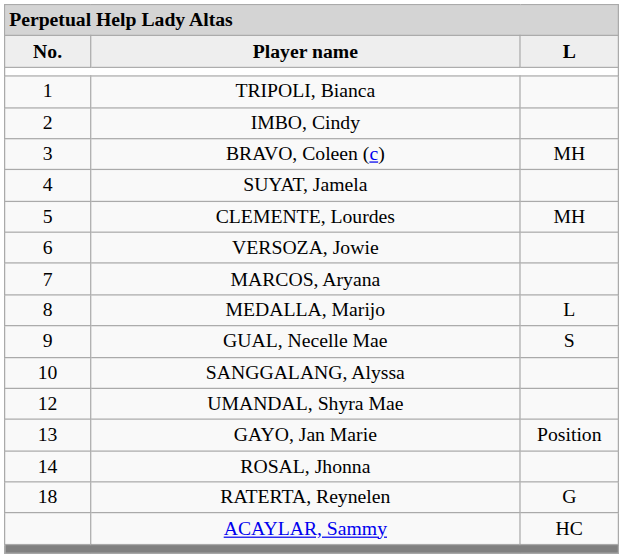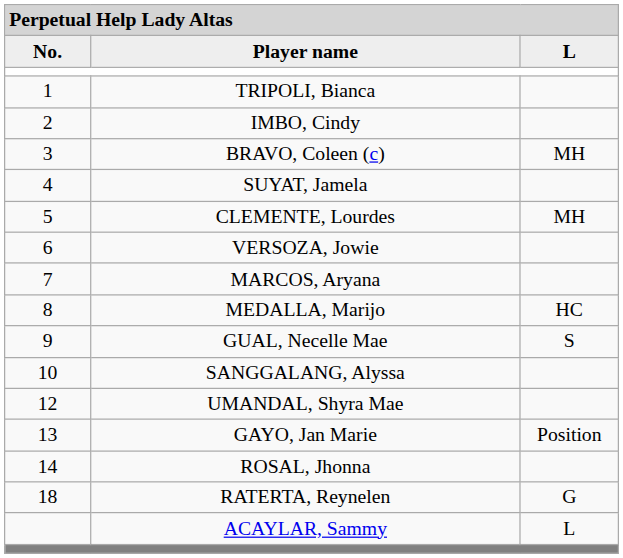MEDALLA, Marijo | column 3: L -> HC
ACAYLAR, Sammy | column 3: HC -> L
